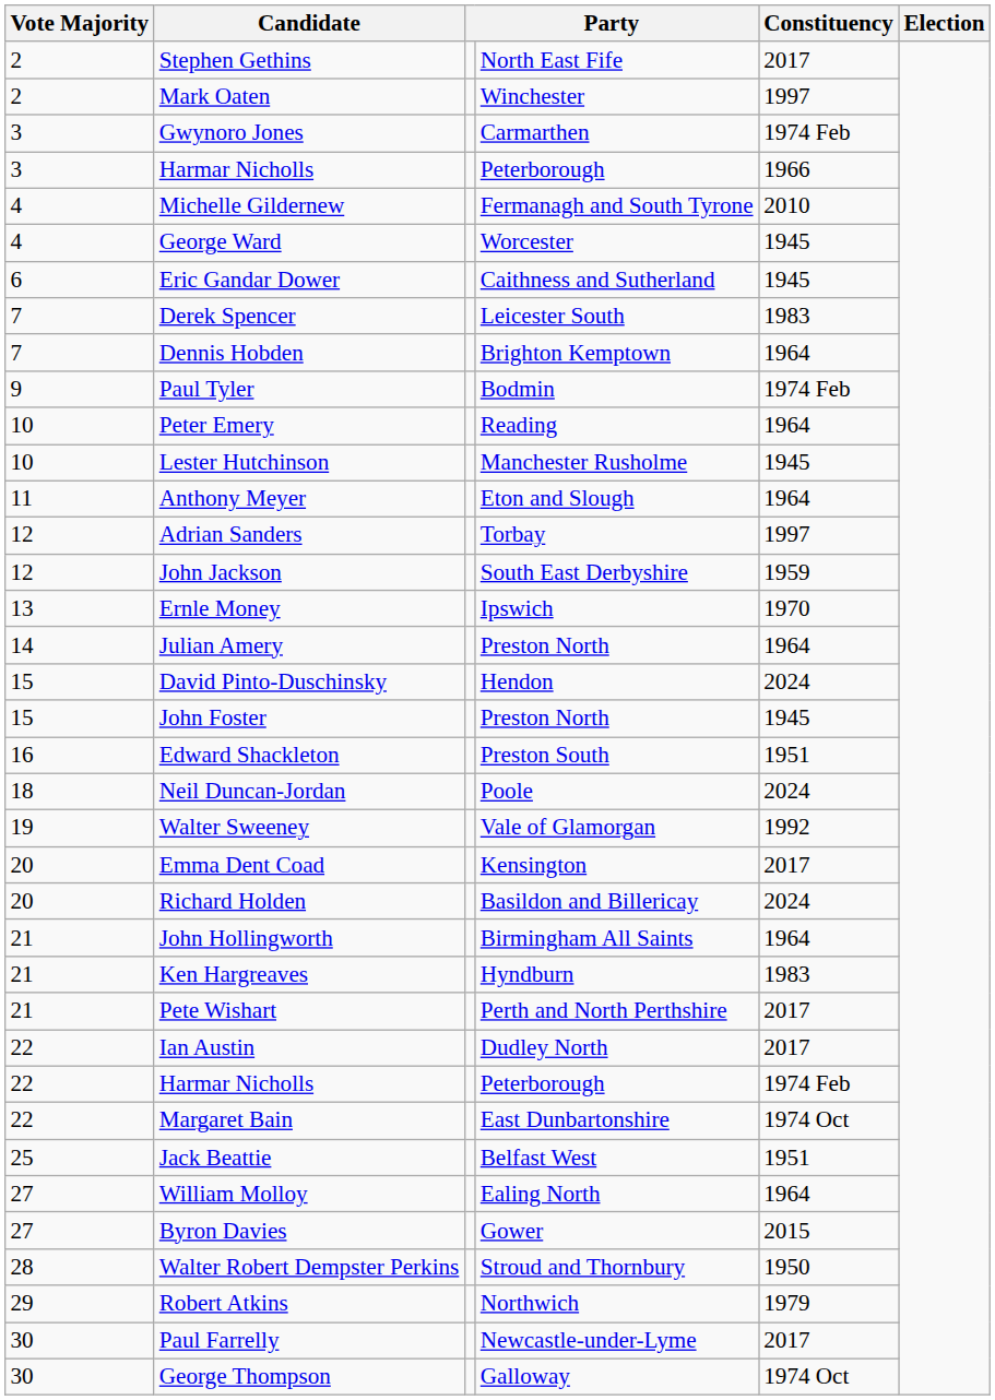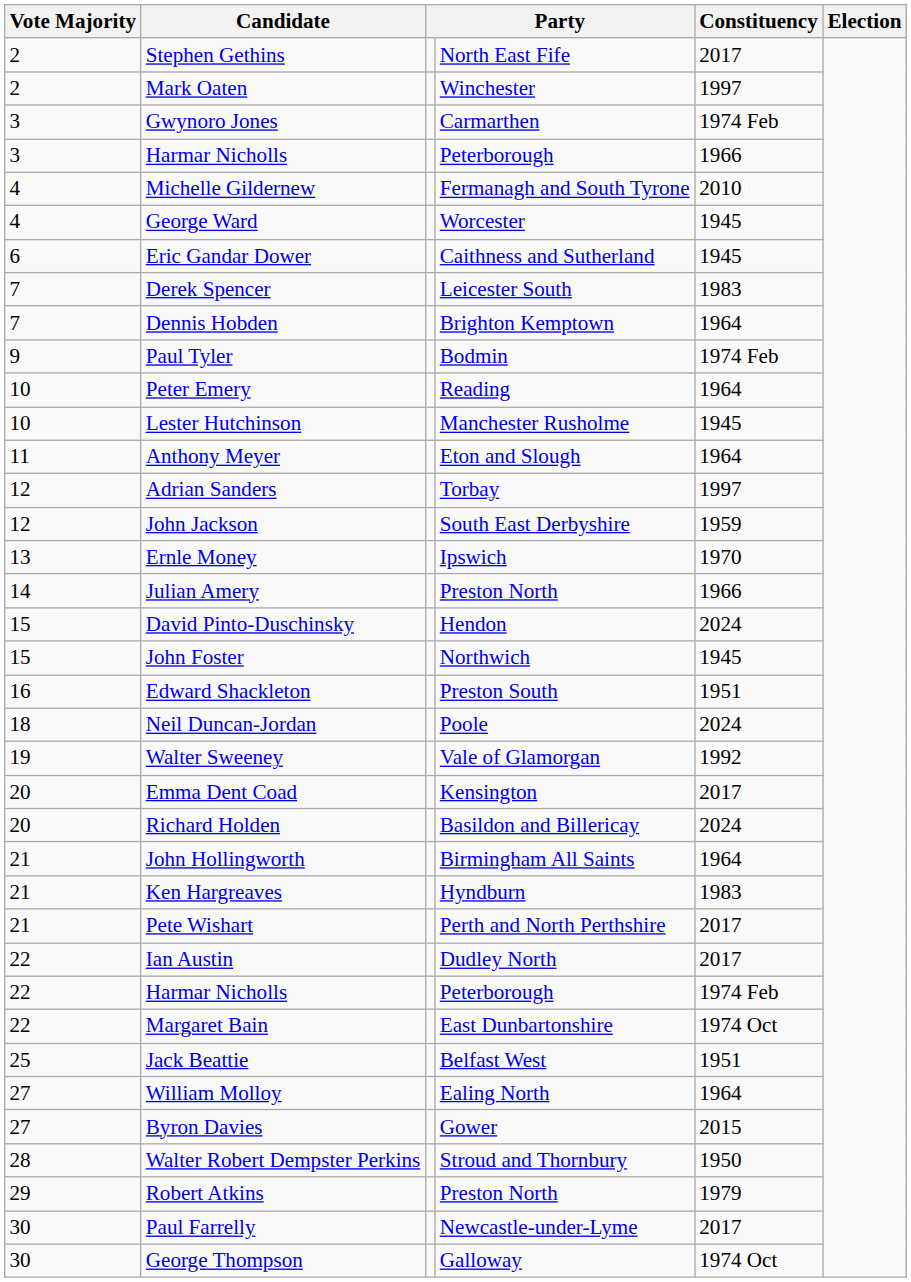Julian Amery | Constituency: 1964 -> 1966
John Foster | column 4: Preston North -> Northwich
Robert Atkins | column 4: Northwich -> Preston North
